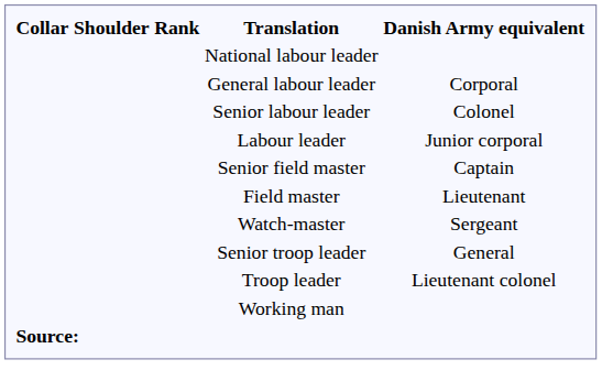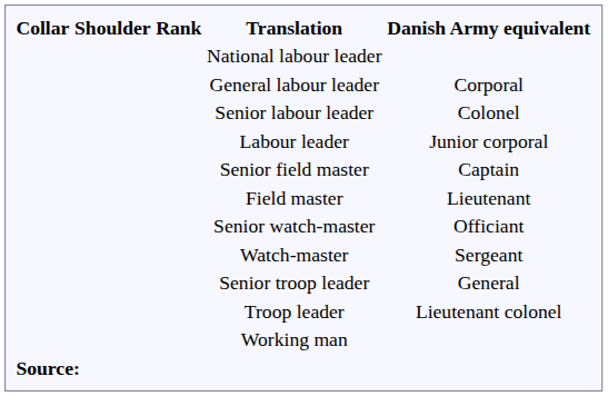+ row: Senior watch-master | Officiant
